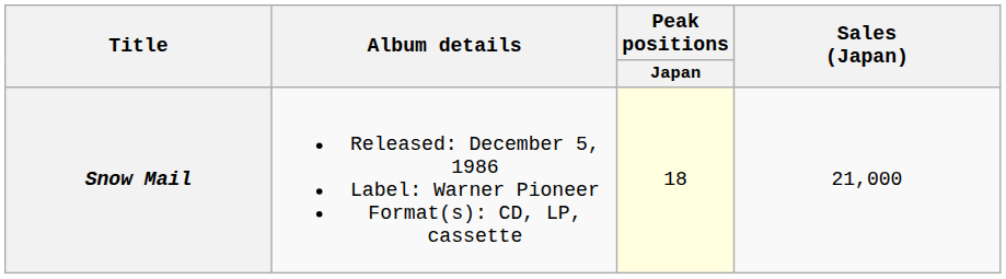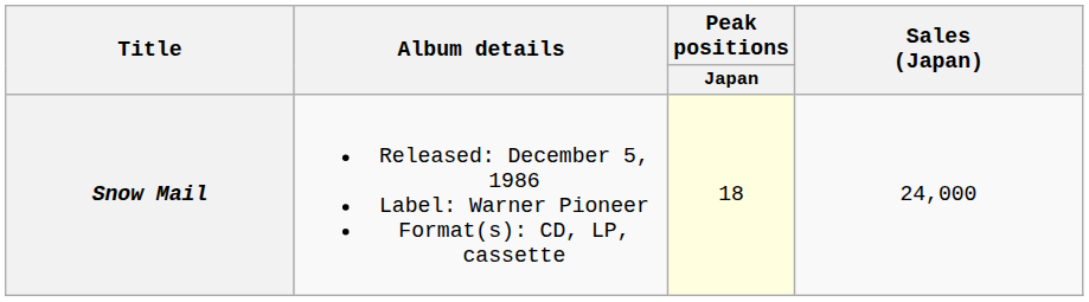Snow Mail | Sales (Japan): 21,000 -> 24,000
